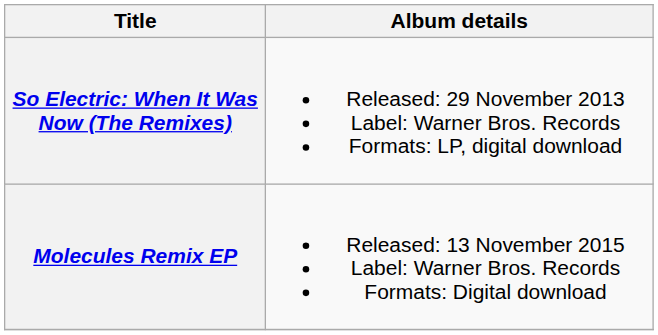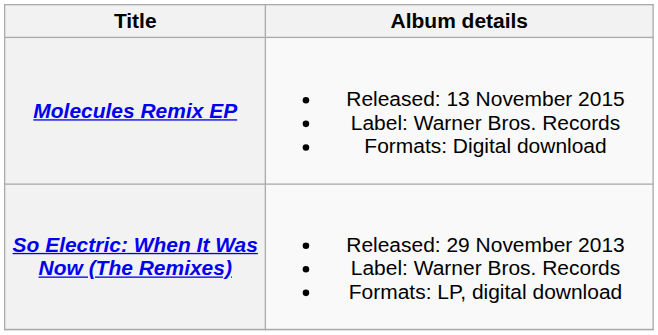rows swapped: So Electric: When It Was Now (The Remixes) <-> Molecules Remix EP
